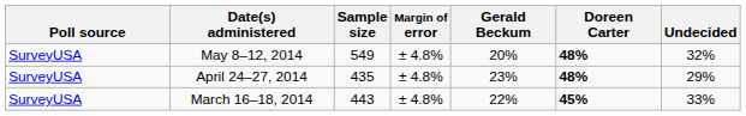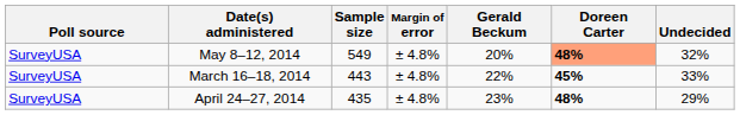May 8–12, 2014 | Doreen Carter: no background -> lightsalmon background
rows swapped: April 24–27, 2014 <-> March 16–18, 2014
